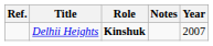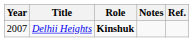columns swapped: Year <-> Ref.
